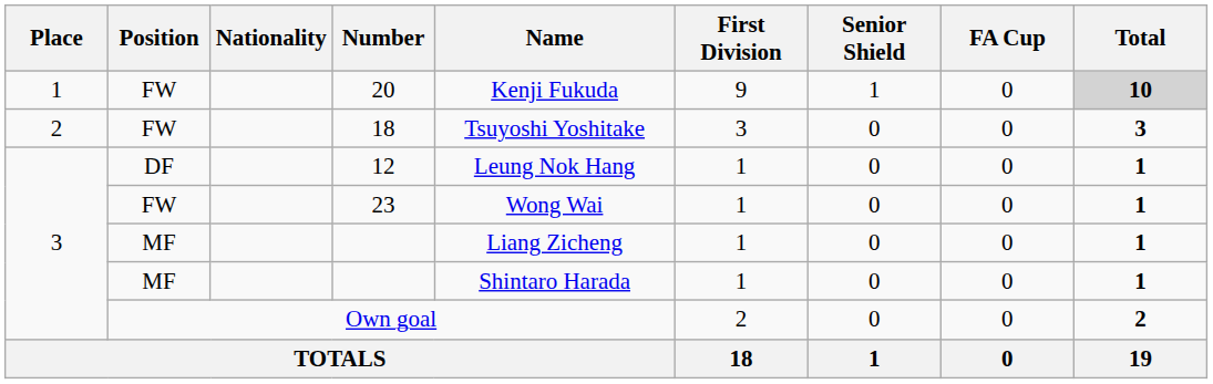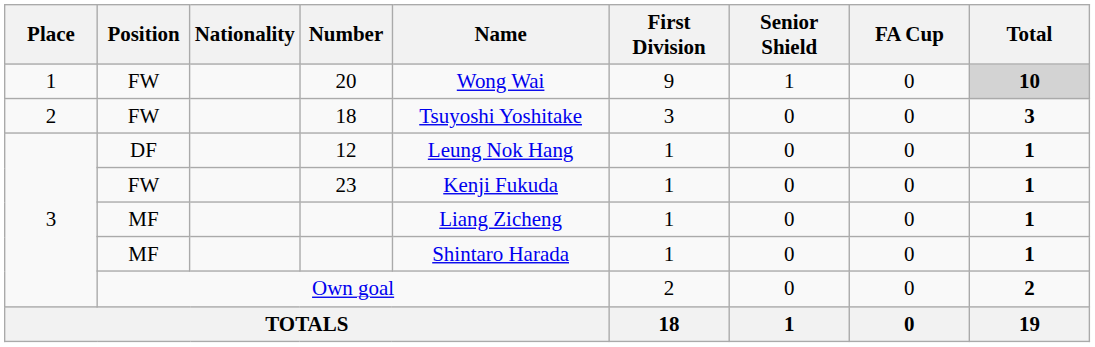20 | Name: Kenji Fukuda -> Wong Wai
23 | Name: Wong Wai -> Kenji Fukuda
